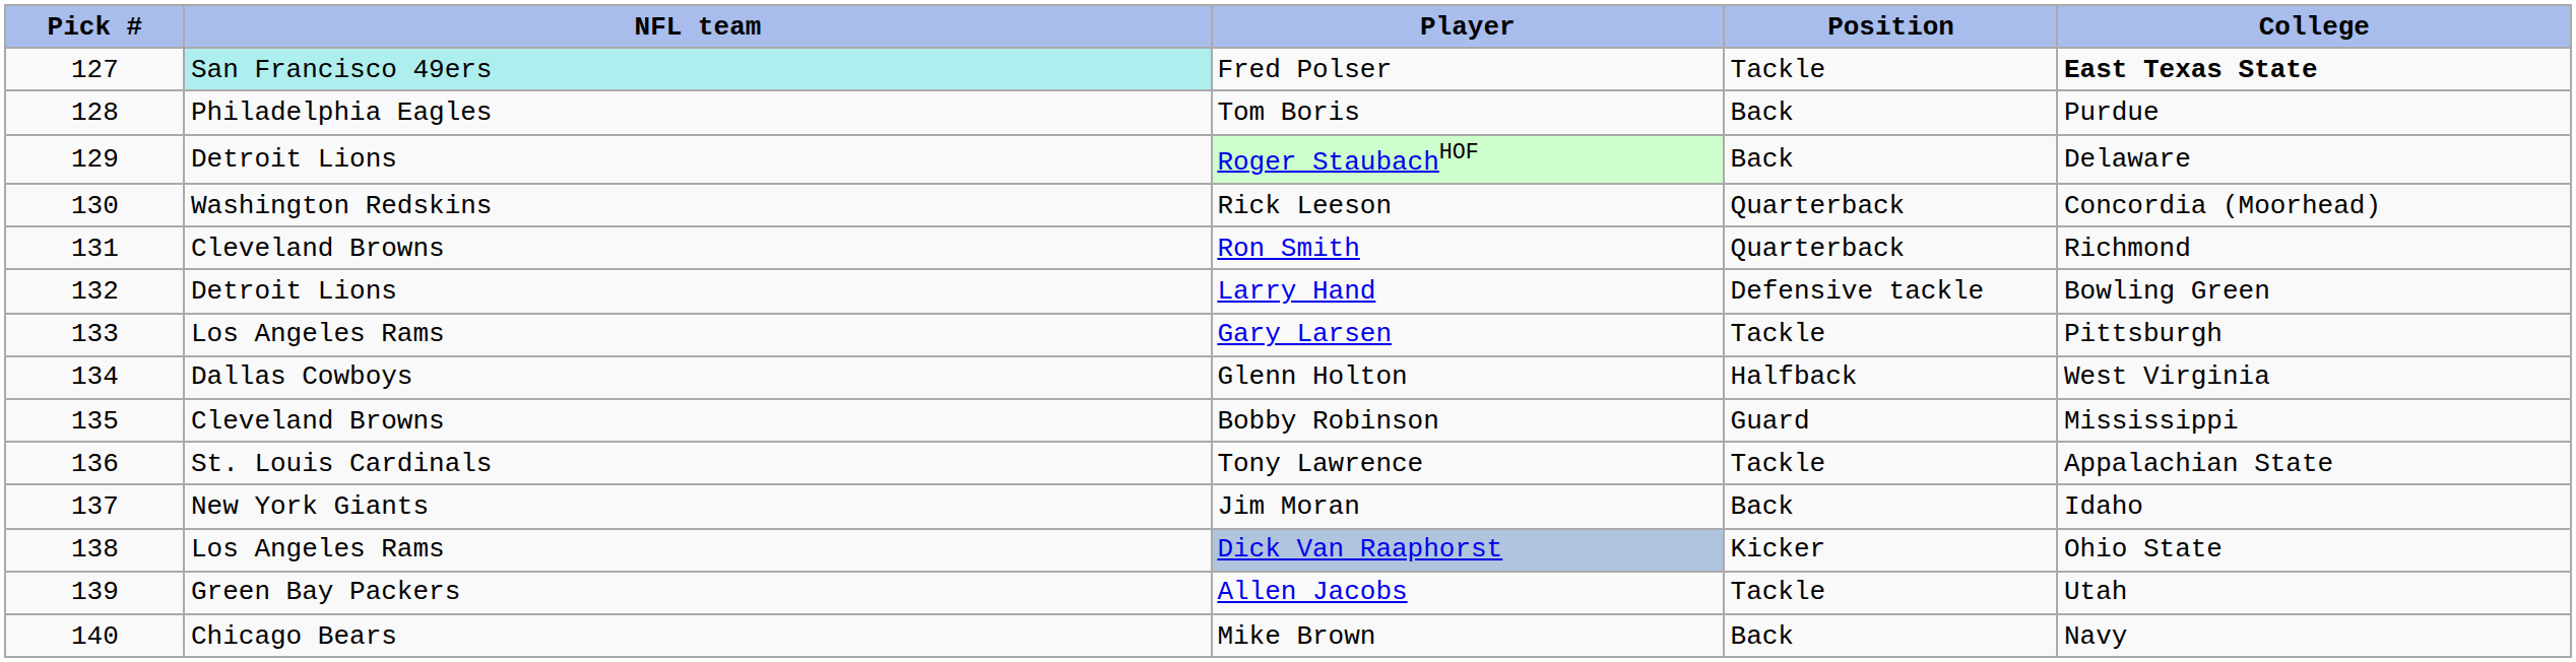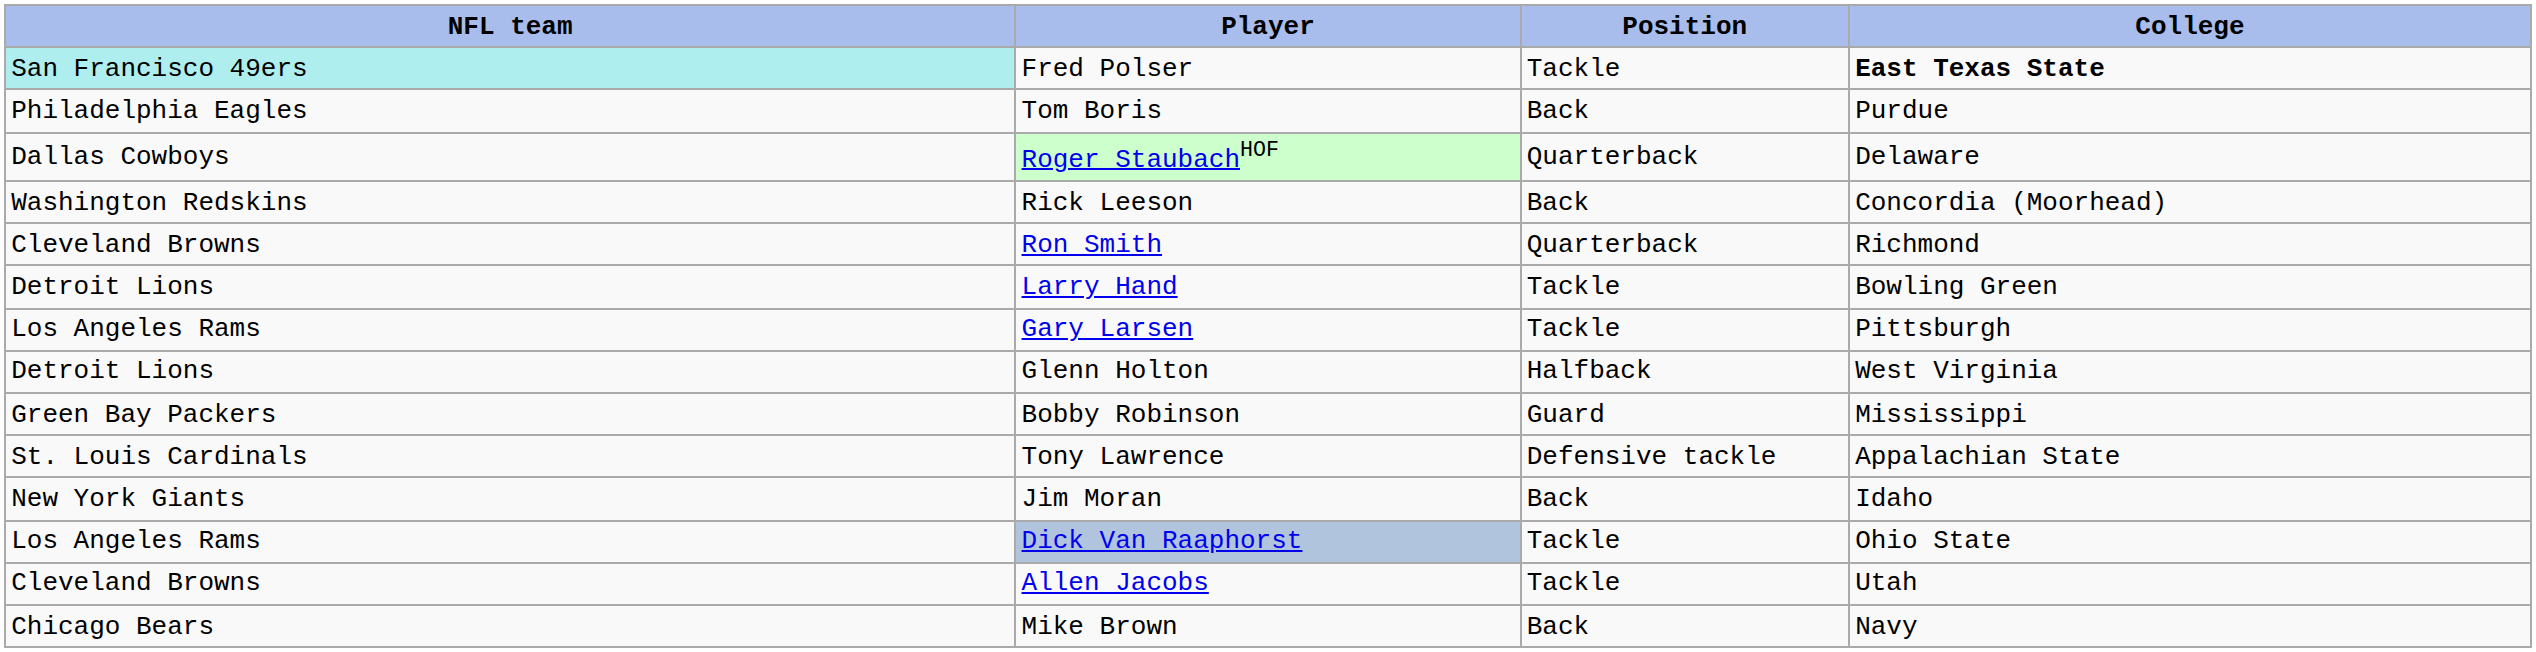- column: Pick # | 127 | 128 | 129 | 130 | 131 | 132 | 133 | 134 | 135 | 136 | 137 | 138 | 139 | 140
Roger StaubachHOF | NFL team: Detroit Lions -> Dallas Cowboys
Roger StaubachHOF | Position: Back -> Quarterback
Rick Leeson | Position: Quarterback -> Back
Larry Hand | Position: Defensive tackle -> Tackle
Glenn Holton | NFL team: Dallas Cowboys -> Detroit Lions
Bobby Robinson | NFL team: Cleveland Browns -> Green Bay Packers
Tony Lawrence | Position: Tackle -> Defensive tackle
Dick Van Raaphorst | Position: Kicker -> Tackle
Allen Jacobs | NFL team: Green Bay Packers -> Cleveland Browns
